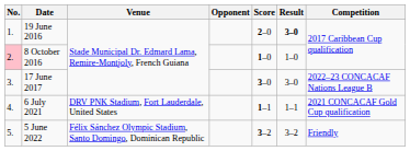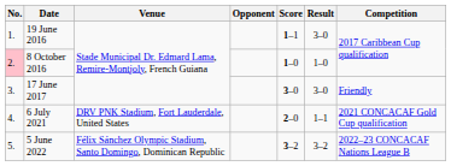19 June 2016 | Score: 2–0 -> 1–1
19 June 2016 | Result: bold -> normal
17 June 2017 | Competition: 2022–23 CONCACAF Nations League B -> Friendly
6 July 2021 | Score: 1–1 -> 2–0
5 June 2022 | Competition: Friendly -> 2022–23 CONCACAF Nations League B
